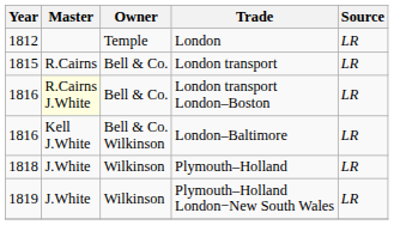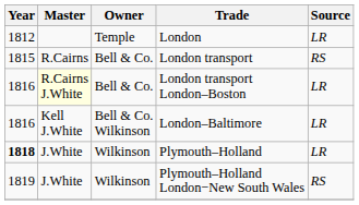London transport | Source: LR -> RS
Plymouth–Holland | Year: normal -> bold
Plymouth–Holland London−New South Wales | Source: LR -> RS
